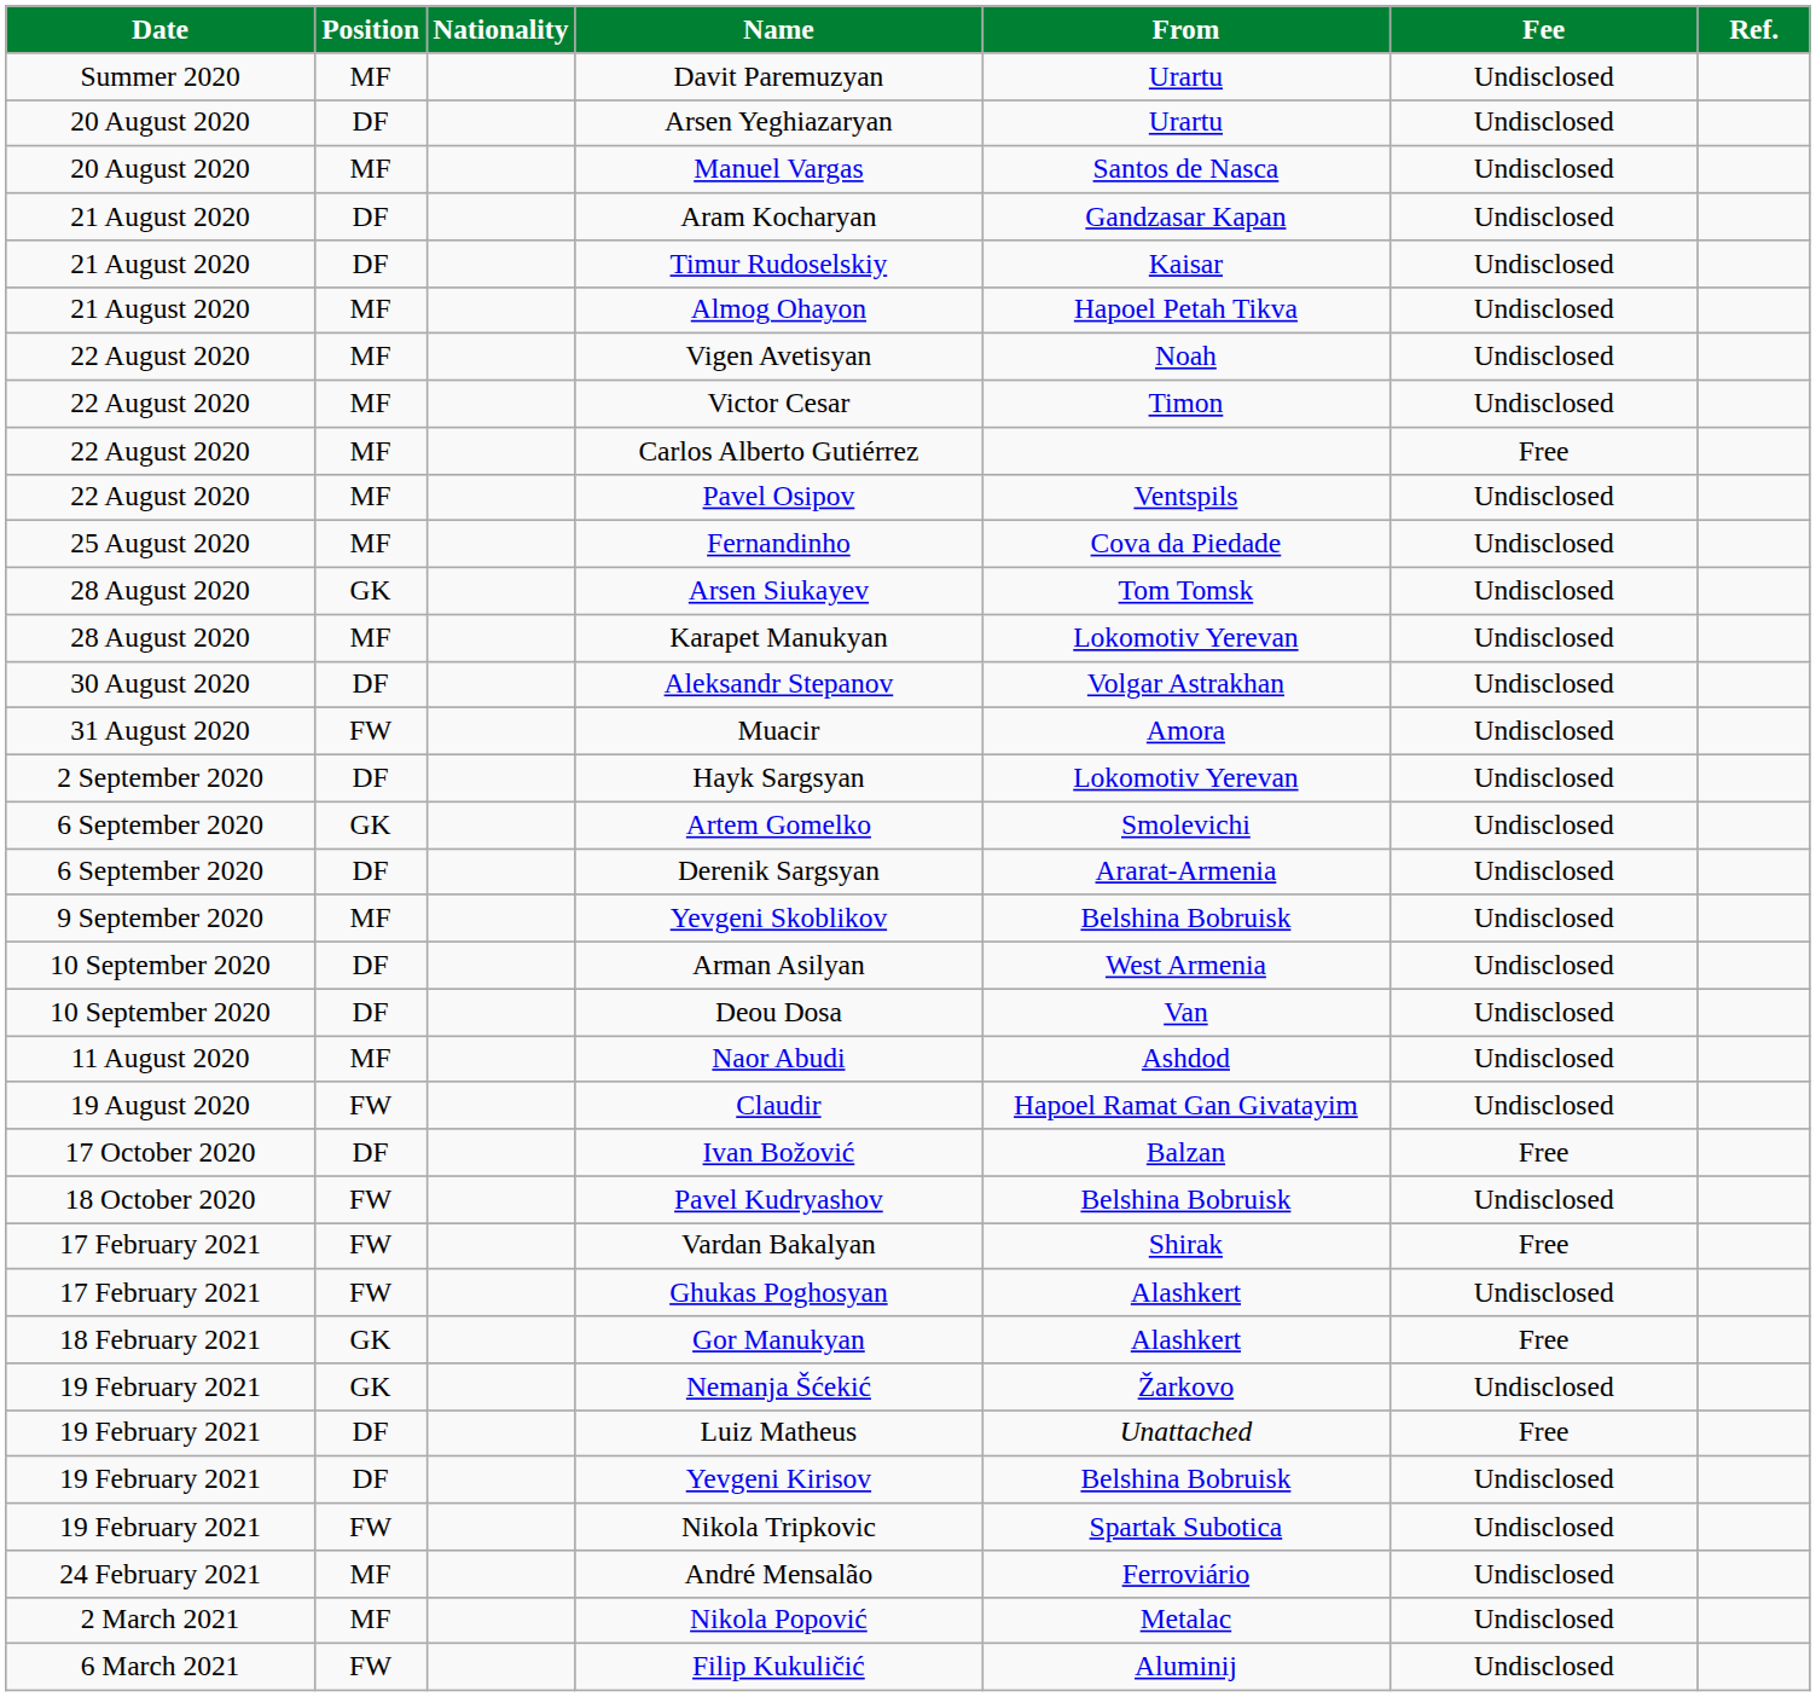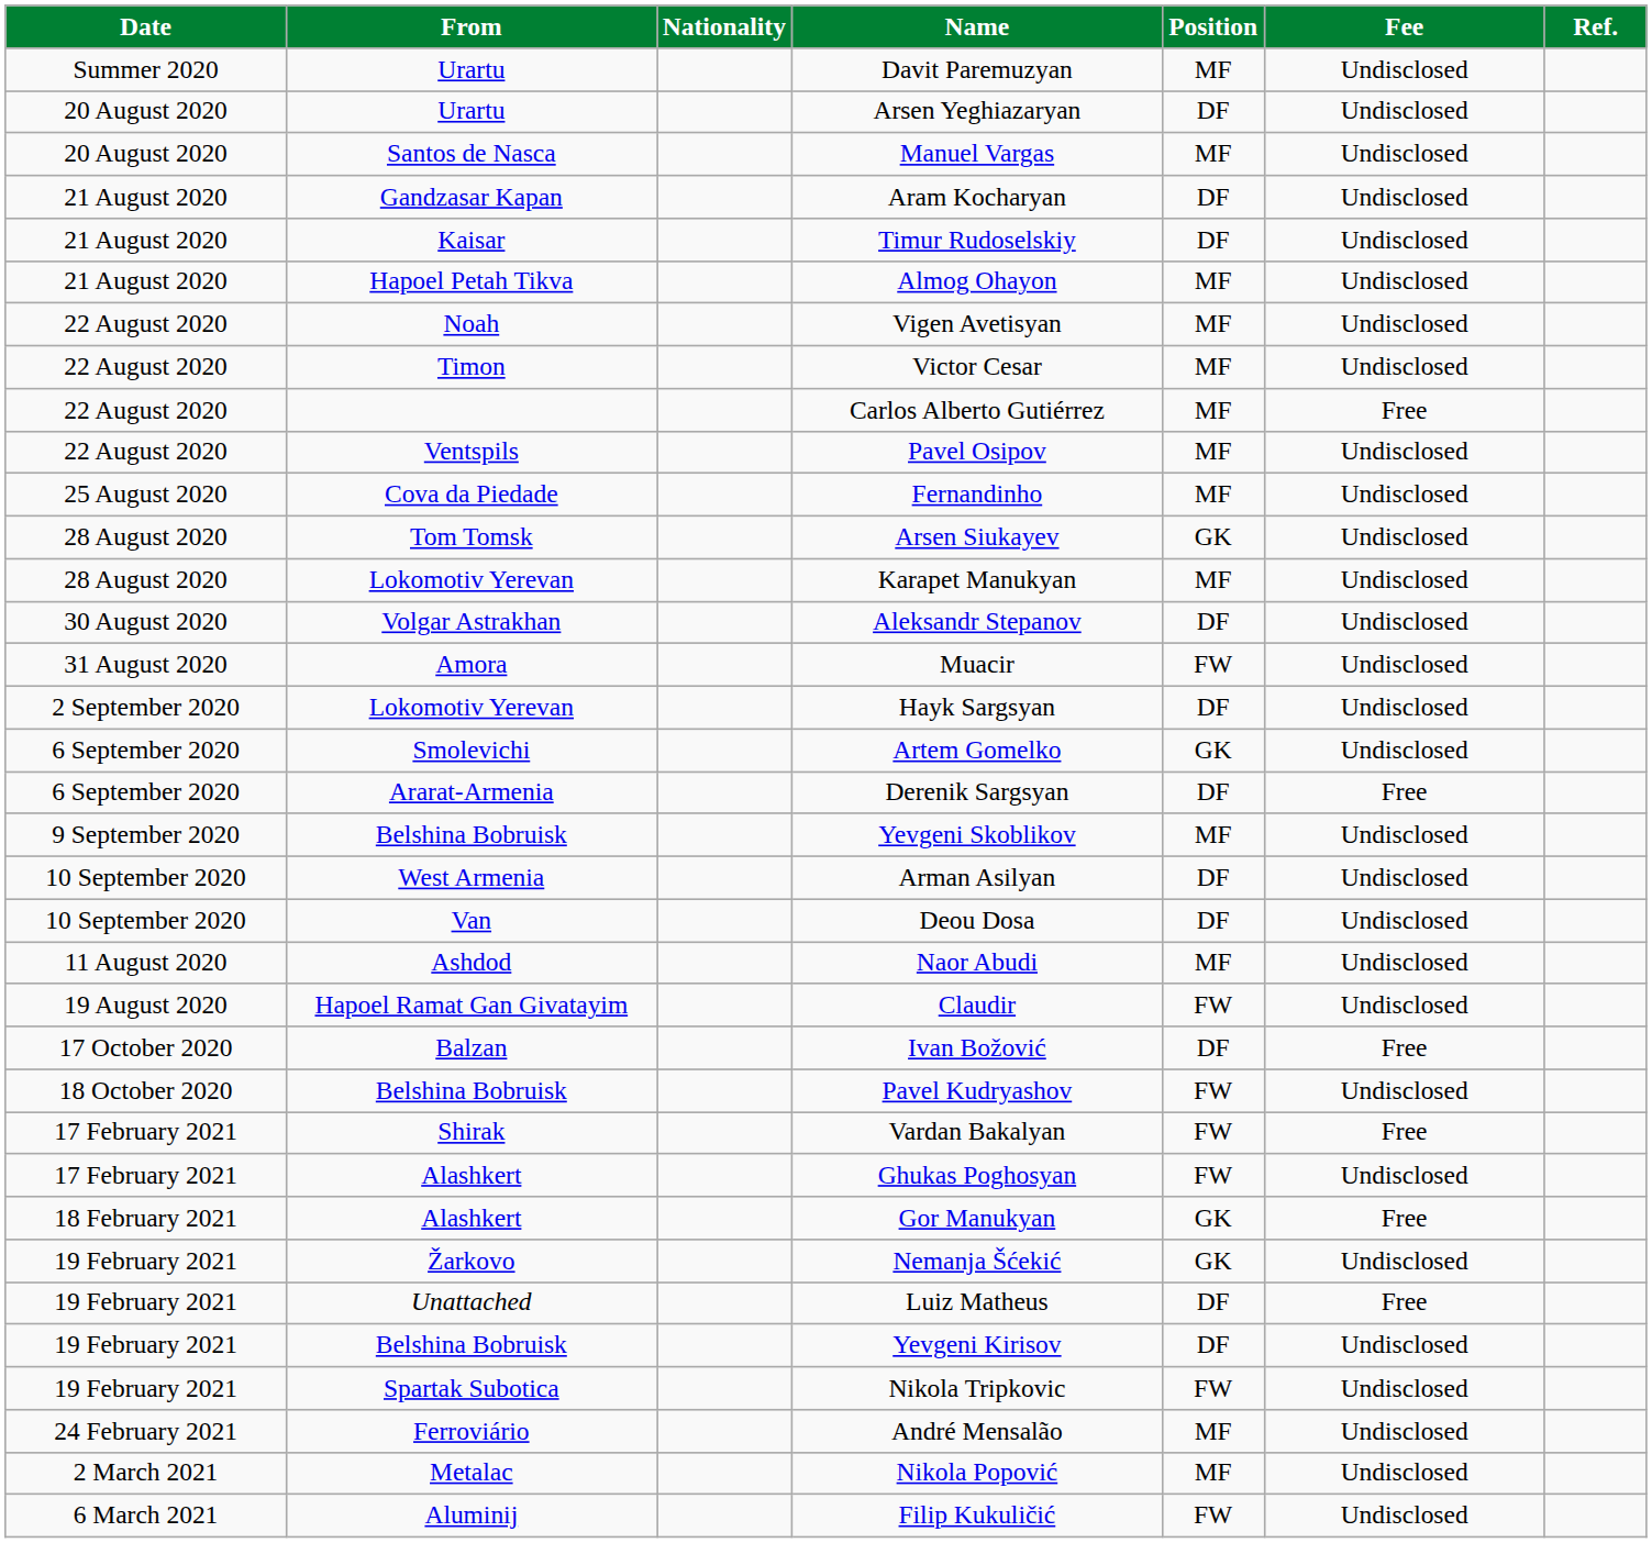columns swapped: Position <-> From
Derenik Sargsyan | Fee: Undisclosed -> Free
